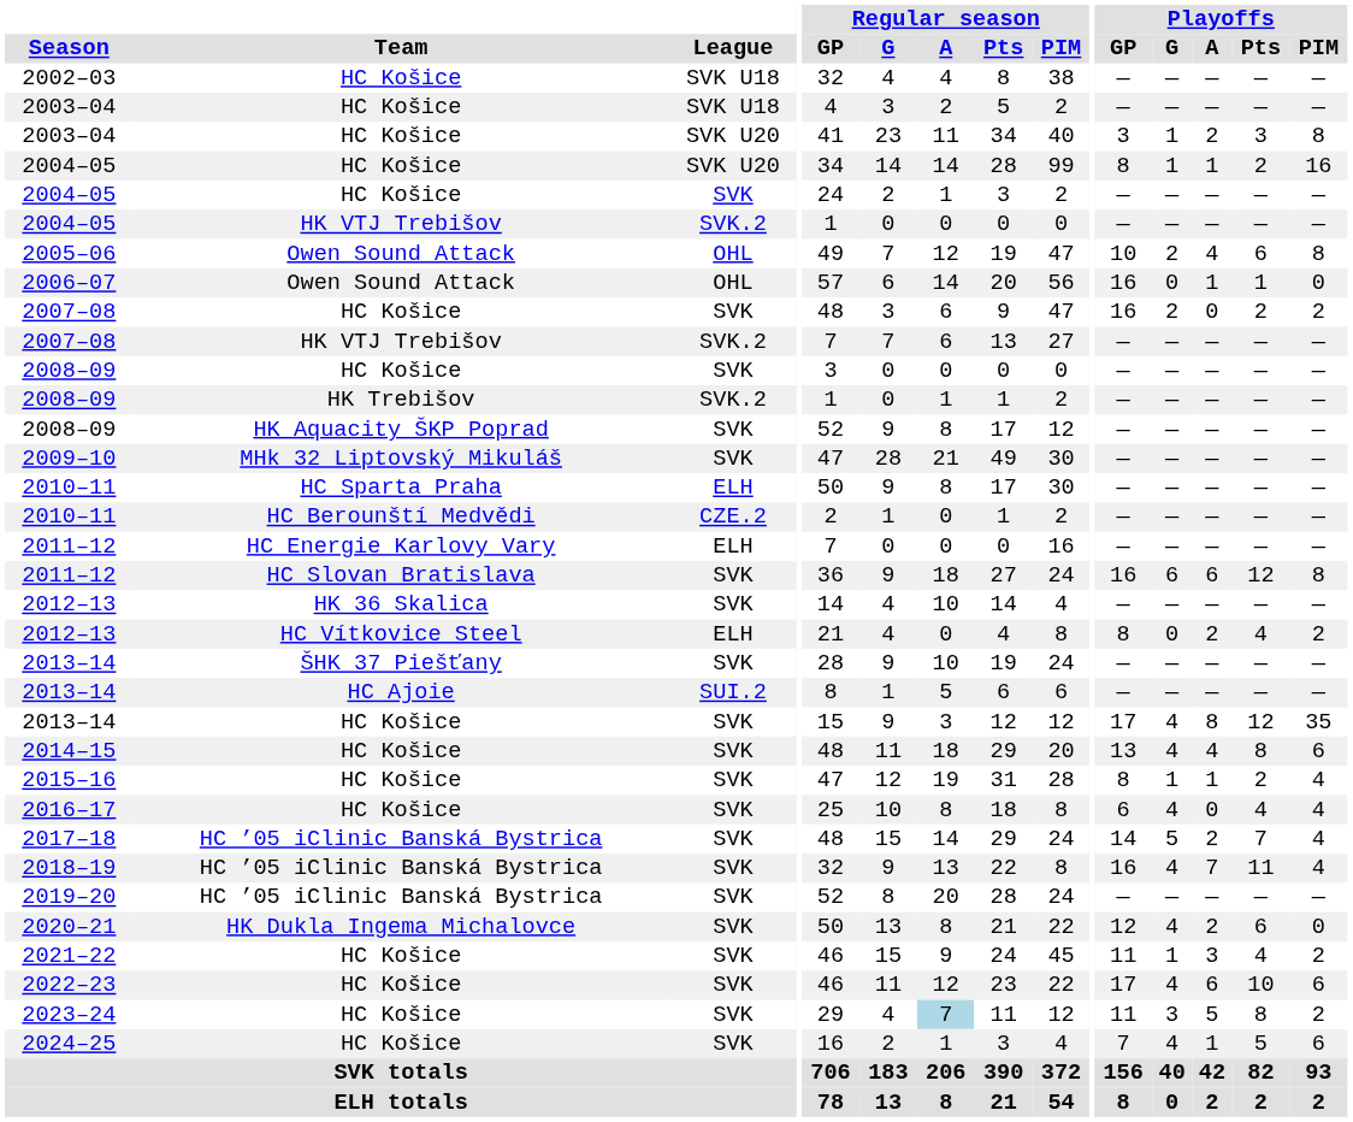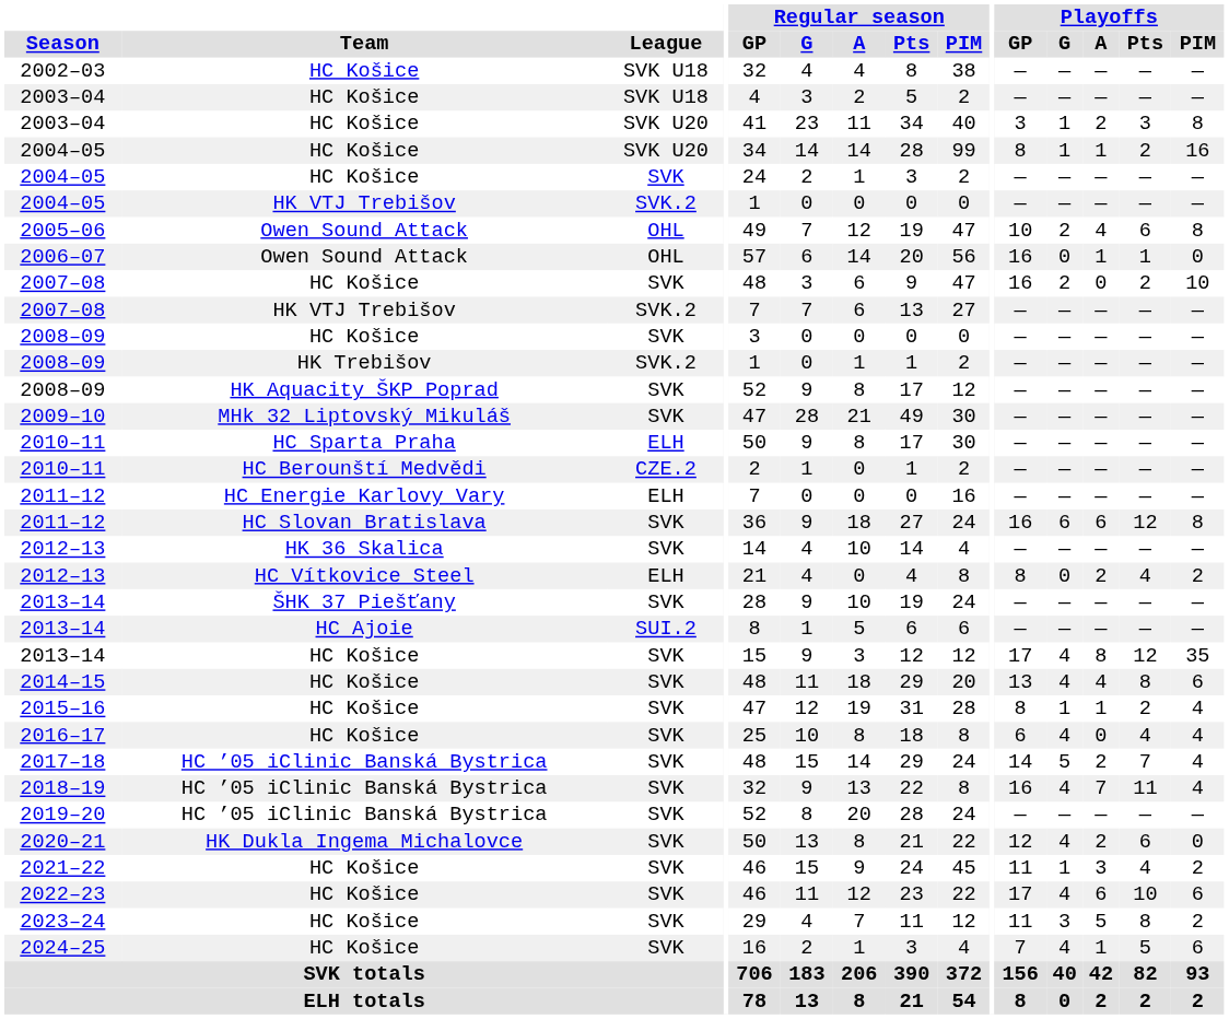2007–08 / HC Košice | Playoffs / PIM: 2 -> 10
2023–24 | Regular season / A: lightblue background -> no background
